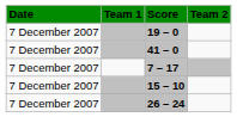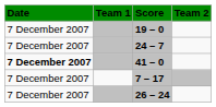+ row: 7 December 2007 | 24 – 7
41 – 0 | Date: normal -> bold
- row: 7 December 2007 | 15 – 10
